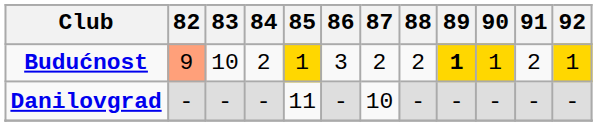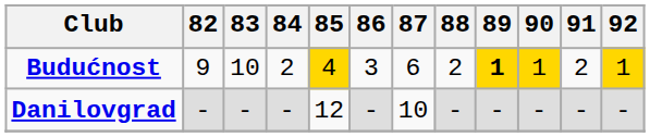Budućnost | 82: lightsalmon background -> no background
Budućnost | 85: 1 -> 4
Budućnost | 87: 2 -> 6
Danilovgrad | 85: 11 -> 12
